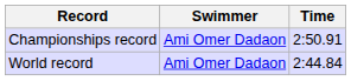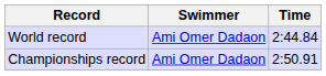rows swapped: World record <-> Championships record
